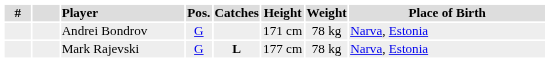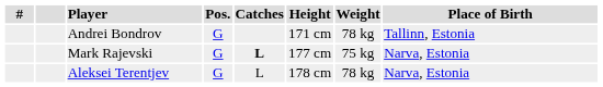Andrei Bondrov | Place of Birth: Narva, Estonia -> Tallinn, Estonia
Mark Rajevski | Weight: 78 kg -> 75 kg
+ row: Aleksei Terentjev | G | L | 178 cm | 78 kg | Narva, Estonia
